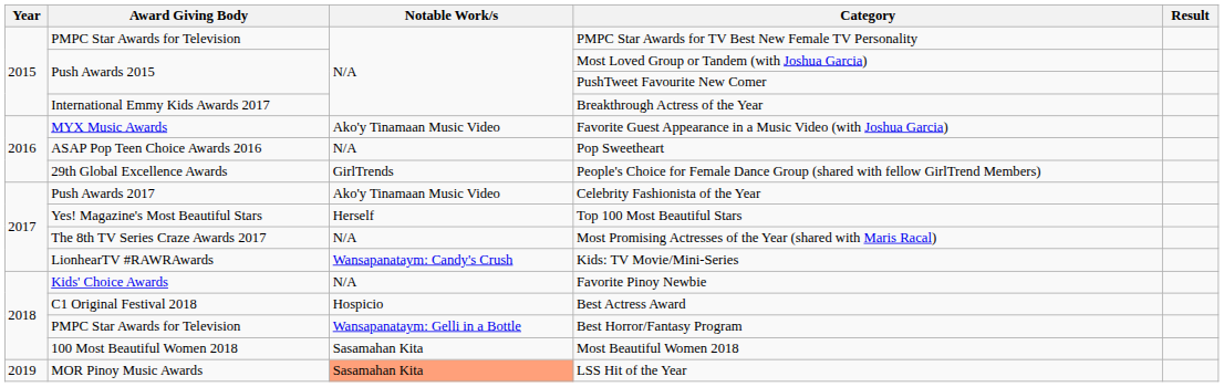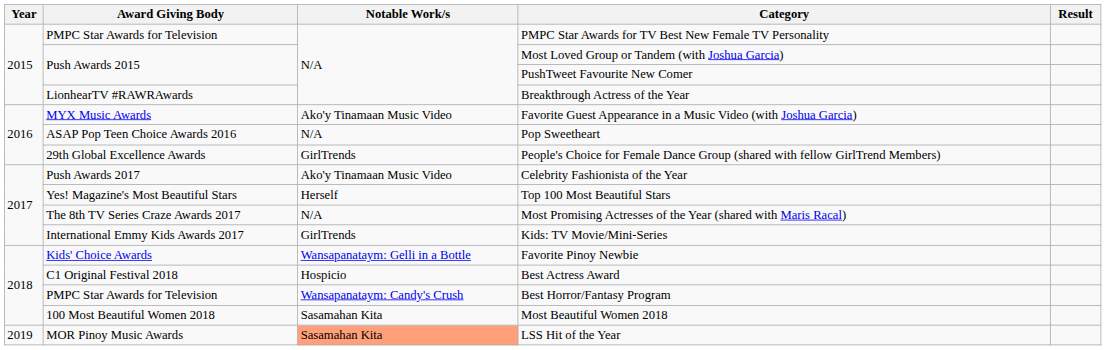Breakthrough Actress of the Year | Award Giving Body: International Emmy Kids Awards 2017 -> LionhearTV #RAWRAwards
Kids: TV Movie/Mini-Series | Award Giving Body: LionhearTV #RAWRAwards -> International Emmy Kids Awards 2017
Kids: TV Movie/Mini-Series | Notable Work/s: Wansapanataym: Candy's Crush -> GirlTrends
Favorite Pinoy Newbie | Notable Work/s: N/A -> Wansapanataym: Gelli in a Bottle
Best Horror/Fantasy Program | Notable Work/s: Wansapanataym: Gelli in a Bottle -> Wansapanataym: Candy's Crush
